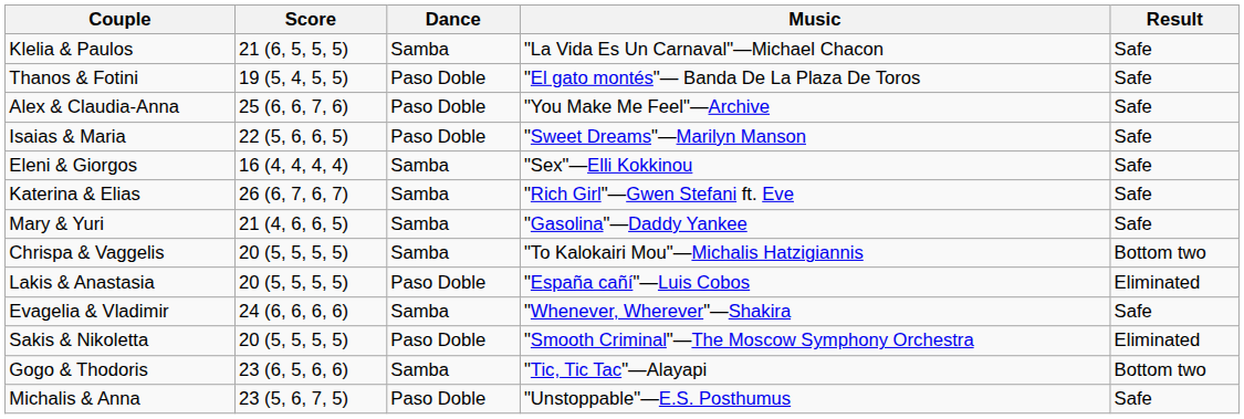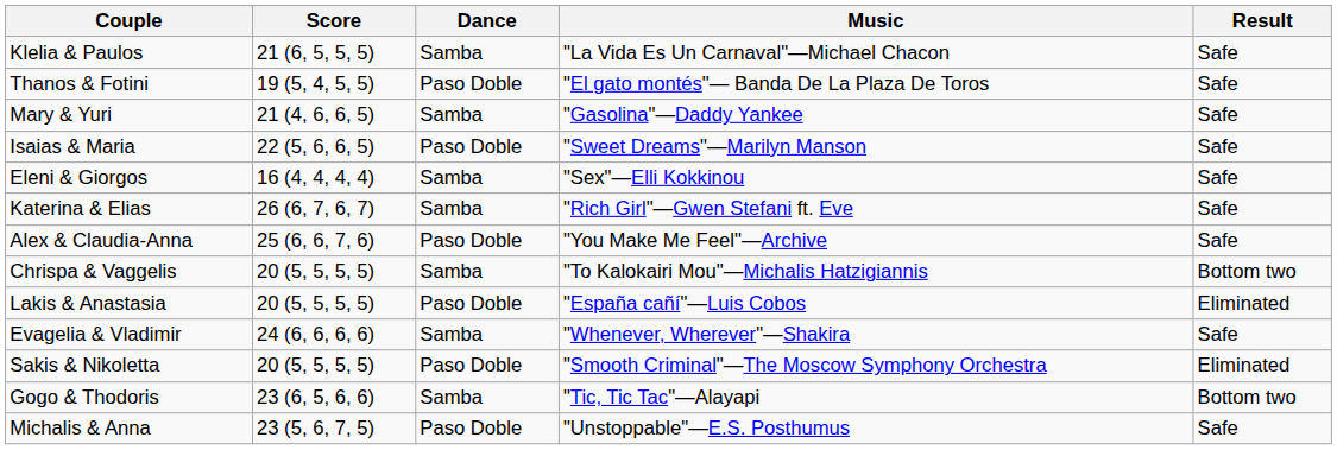rows swapped: Mary & Yuri <-> Alex & Claudia-Anna
